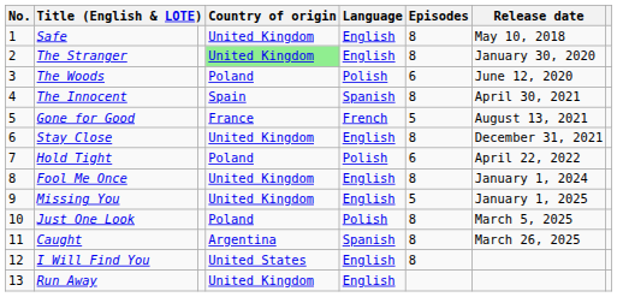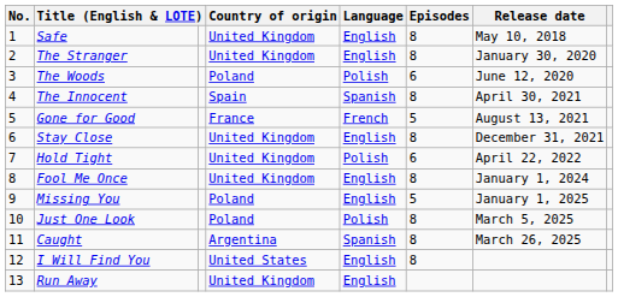The Stranger | Country of origin: lightgreen background -> no background
Hold Tight | Country of origin: Poland -> United Kingdom
Missing You | Country of origin: United Kingdom -> Poland
